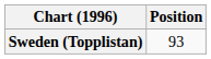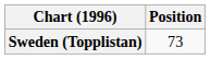Sweden (Topplistan) | Position: 93 -> 73
